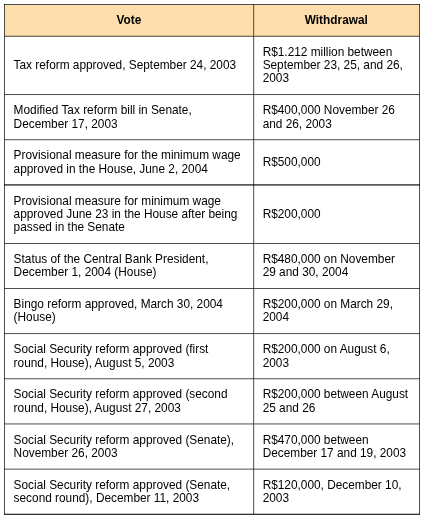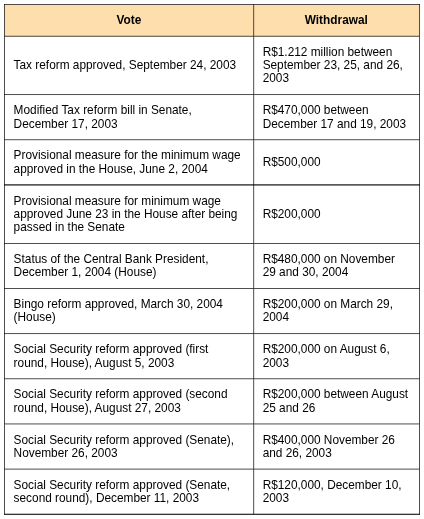Modified Tax reform bill in Senate, December 17, 2003 | column 2: R$400,000 November 26 and 26, 2003 -> R$470,000 between December 17 and 19, 2003
Social Security reform approved (Senate), November 26, 2003 | column 2: R$470,000 between December 17 and 19, 2003 -> R$400,000 November 26 and 26, 2003
